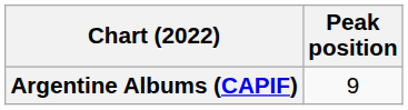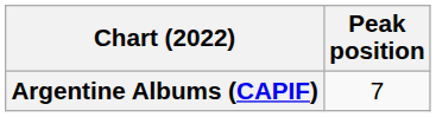Argentine Albums (CAPIF) | Peak position: 9 -> 7
